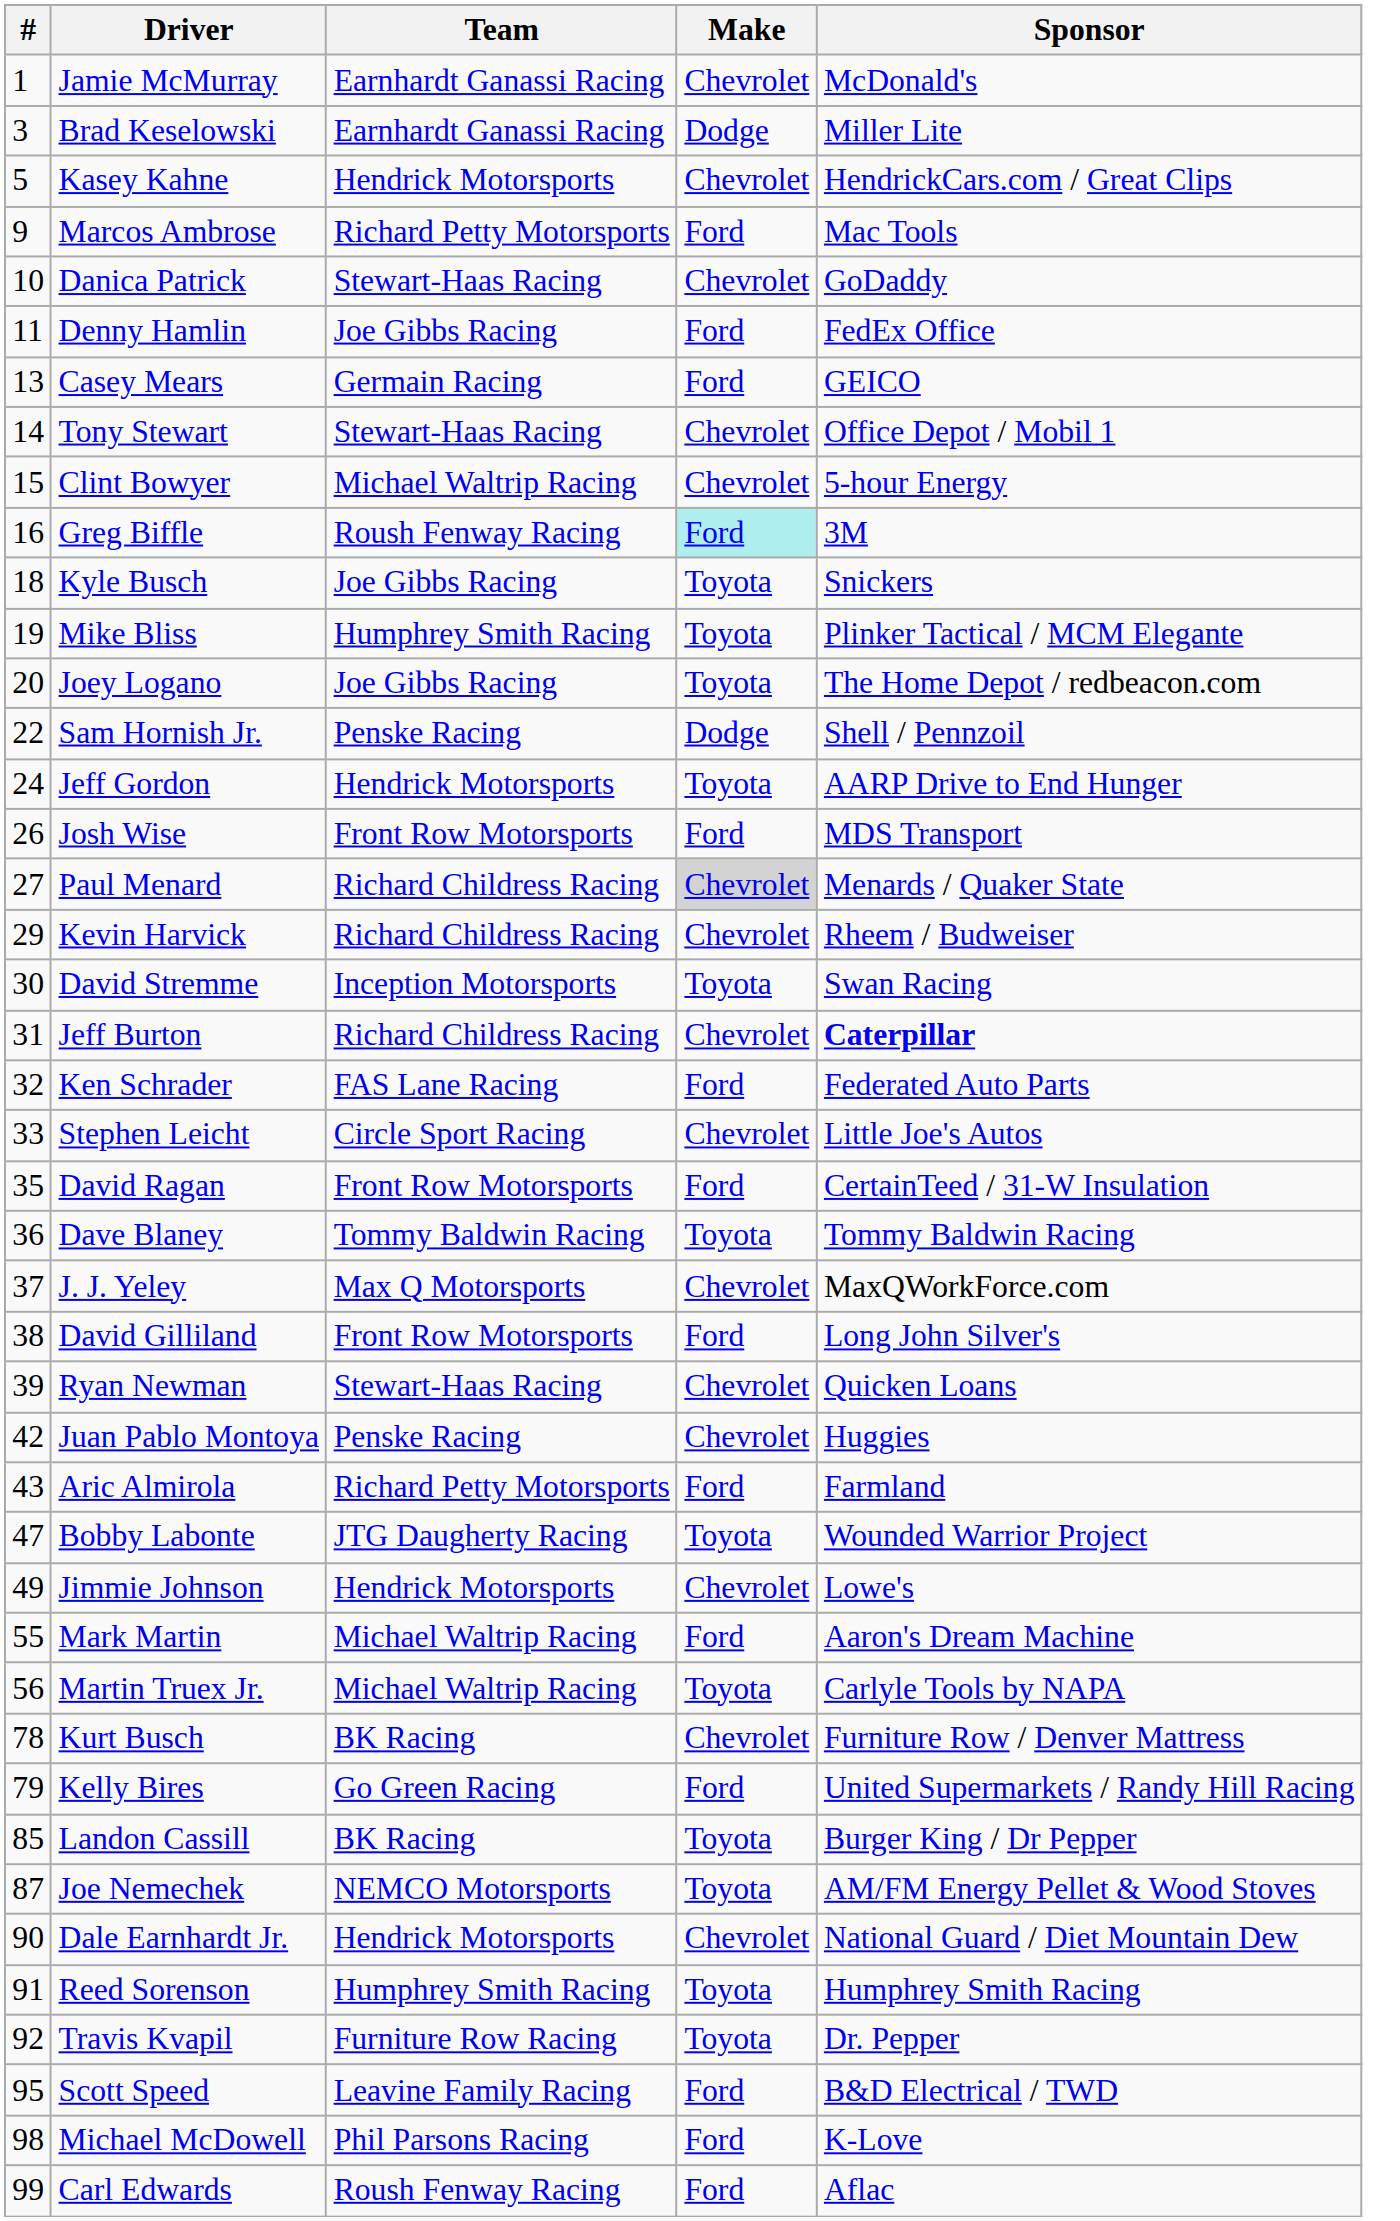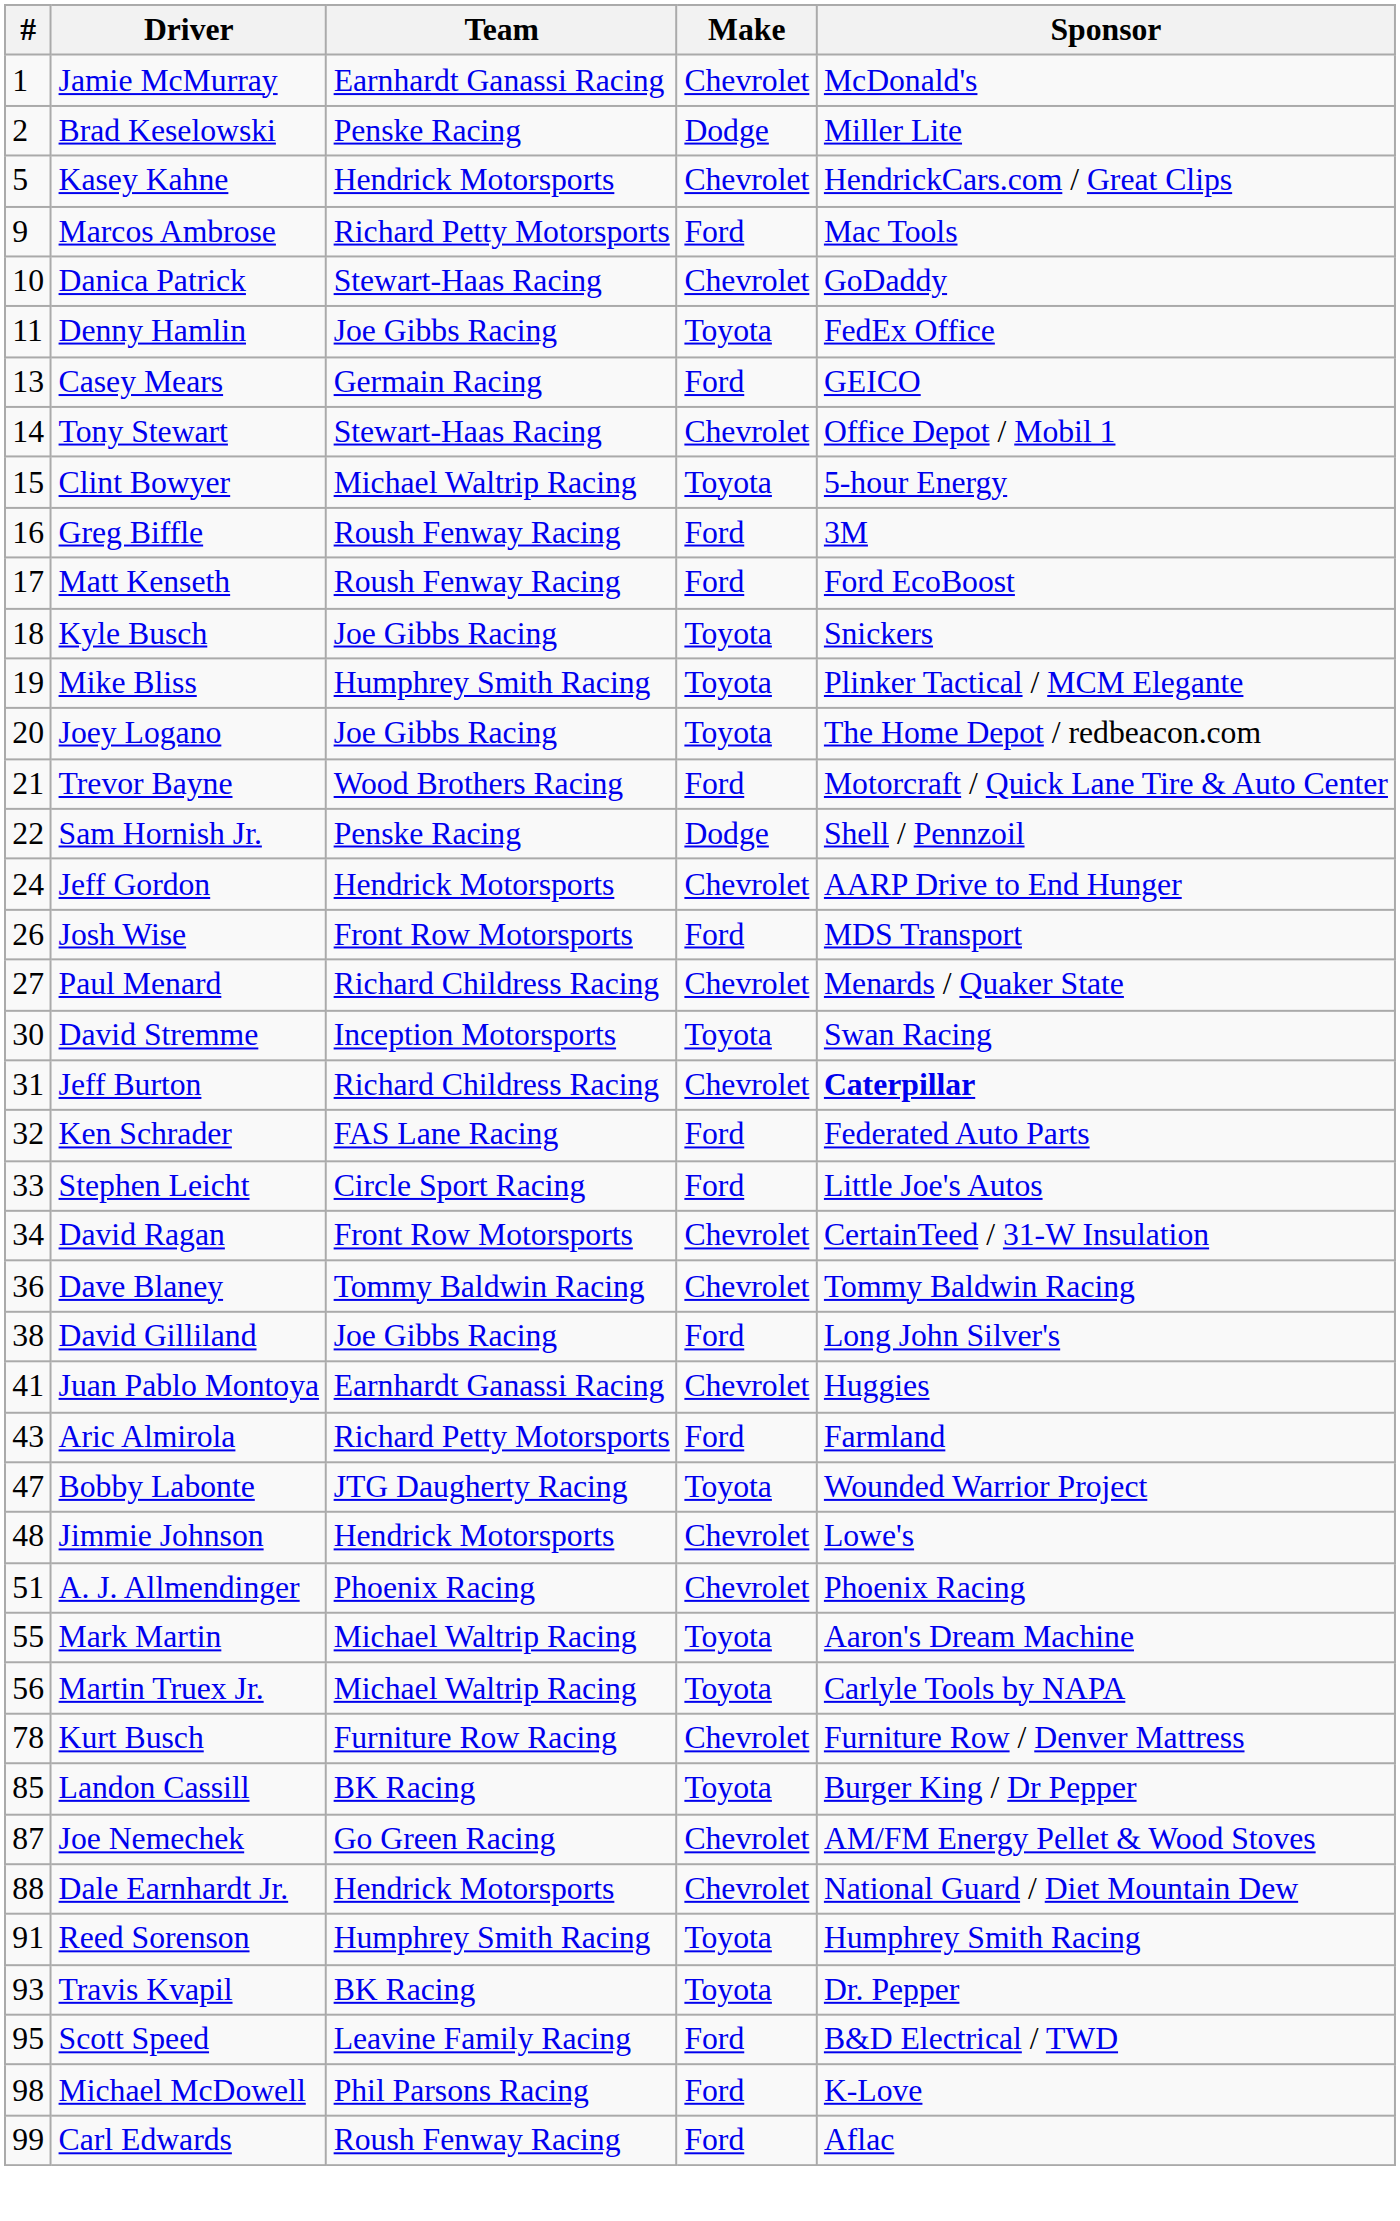Brad Keselowski | #: 3 -> 2
Brad Keselowski | Team: Earnhardt Ganassi Racing -> Penske Racing
Denny Hamlin | Make: Ford -> Toyota
Clint Bowyer | Make: Chevrolet -> Toyota
Greg Biffle | Make: paleturquoise background -> no background
+ row: 17 | Matt Kenseth | Roush Fenway Racing | Ford | Ford EcoBoost
+ row: 21 | Trevor Bayne | Wood Brothers Racing | Ford | Motorcraft / Quick Lane Tire & Auto Center
Jeff Gordon | Make: Toyota -> Chevrolet
Paul Menard | Make: lightgrey background -> no background
- row: 29 | Kevin Harvick | Richard Childress Racing | Chevrolet | Rheem / Budweiser
Stephen Leicht | Make: Chevrolet -> Ford
David Ragan | #: 35 -> 34
David Ragan | Make: Ford -> Chevrolet
Dave Blaney | Make: Toyota -> Chevrolet
- row: 37 | J. J. Yeley | Max Q Motorsports | Chevrolet | MaxQWorkForce.com
David Gilliland | Team: Front Row Motorsports -> Joe Gibbs Racing
- row: 39 | Ryan Newman | Stewart-Haas Racing | Chevrolet | Quicken Loans
Juan Pablo Montoya | #: 42 -> 41
Juan Pablo Montoya | Team: Penske Racing -> Earnhardt Ganassi Racing
Jimmie Johnson | #: 49 -> 48
+ row: 51 | A. J. Allmendinger | Phoenix Racing | Chevrolet | Phoenix Racing
Mark Martin | Make: Ford -> Toyota
Kurt Busch | Team: BK Racing -> Furniture Row Racing
- row: 79 | Kelly Bires | Go Green Racing | Ford | United Supermarkets / Randy Hill Racing
Joe Nemechek | Team: NEMCO Motorsports -> Go Green Racing
Joe Nemechek | Make: Toyota -> Chevrolet
Dale Earnhardt Jr. | #: 90 -> 88
Travis Kvapil | #: 92 -> 93
Travis Kvapil | Team: Furniture Row Racing -> BK Racing
